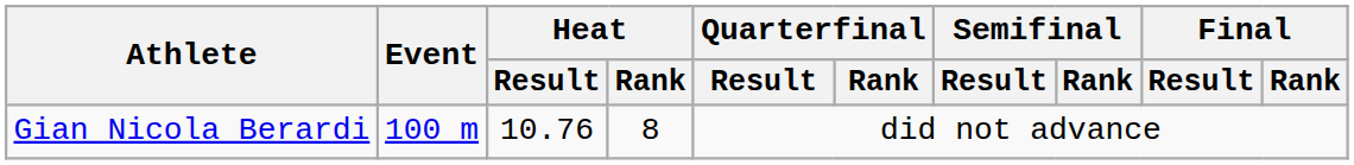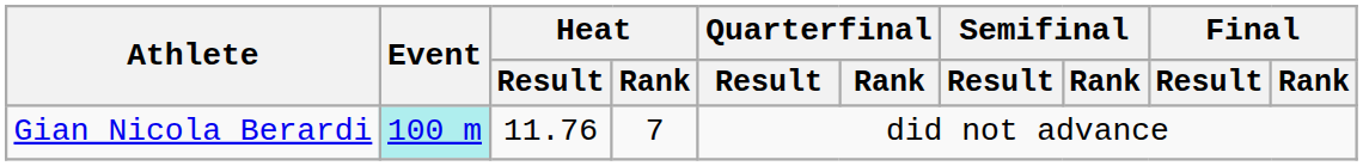Gian Nicola Berardi | Event: no background -> paleturquoise background
Gian Nicola Berardi | Heat / Result: 10.76 -> 11.76
Gian Nicola Berardi | Heat / Rank: 8 -> 7
